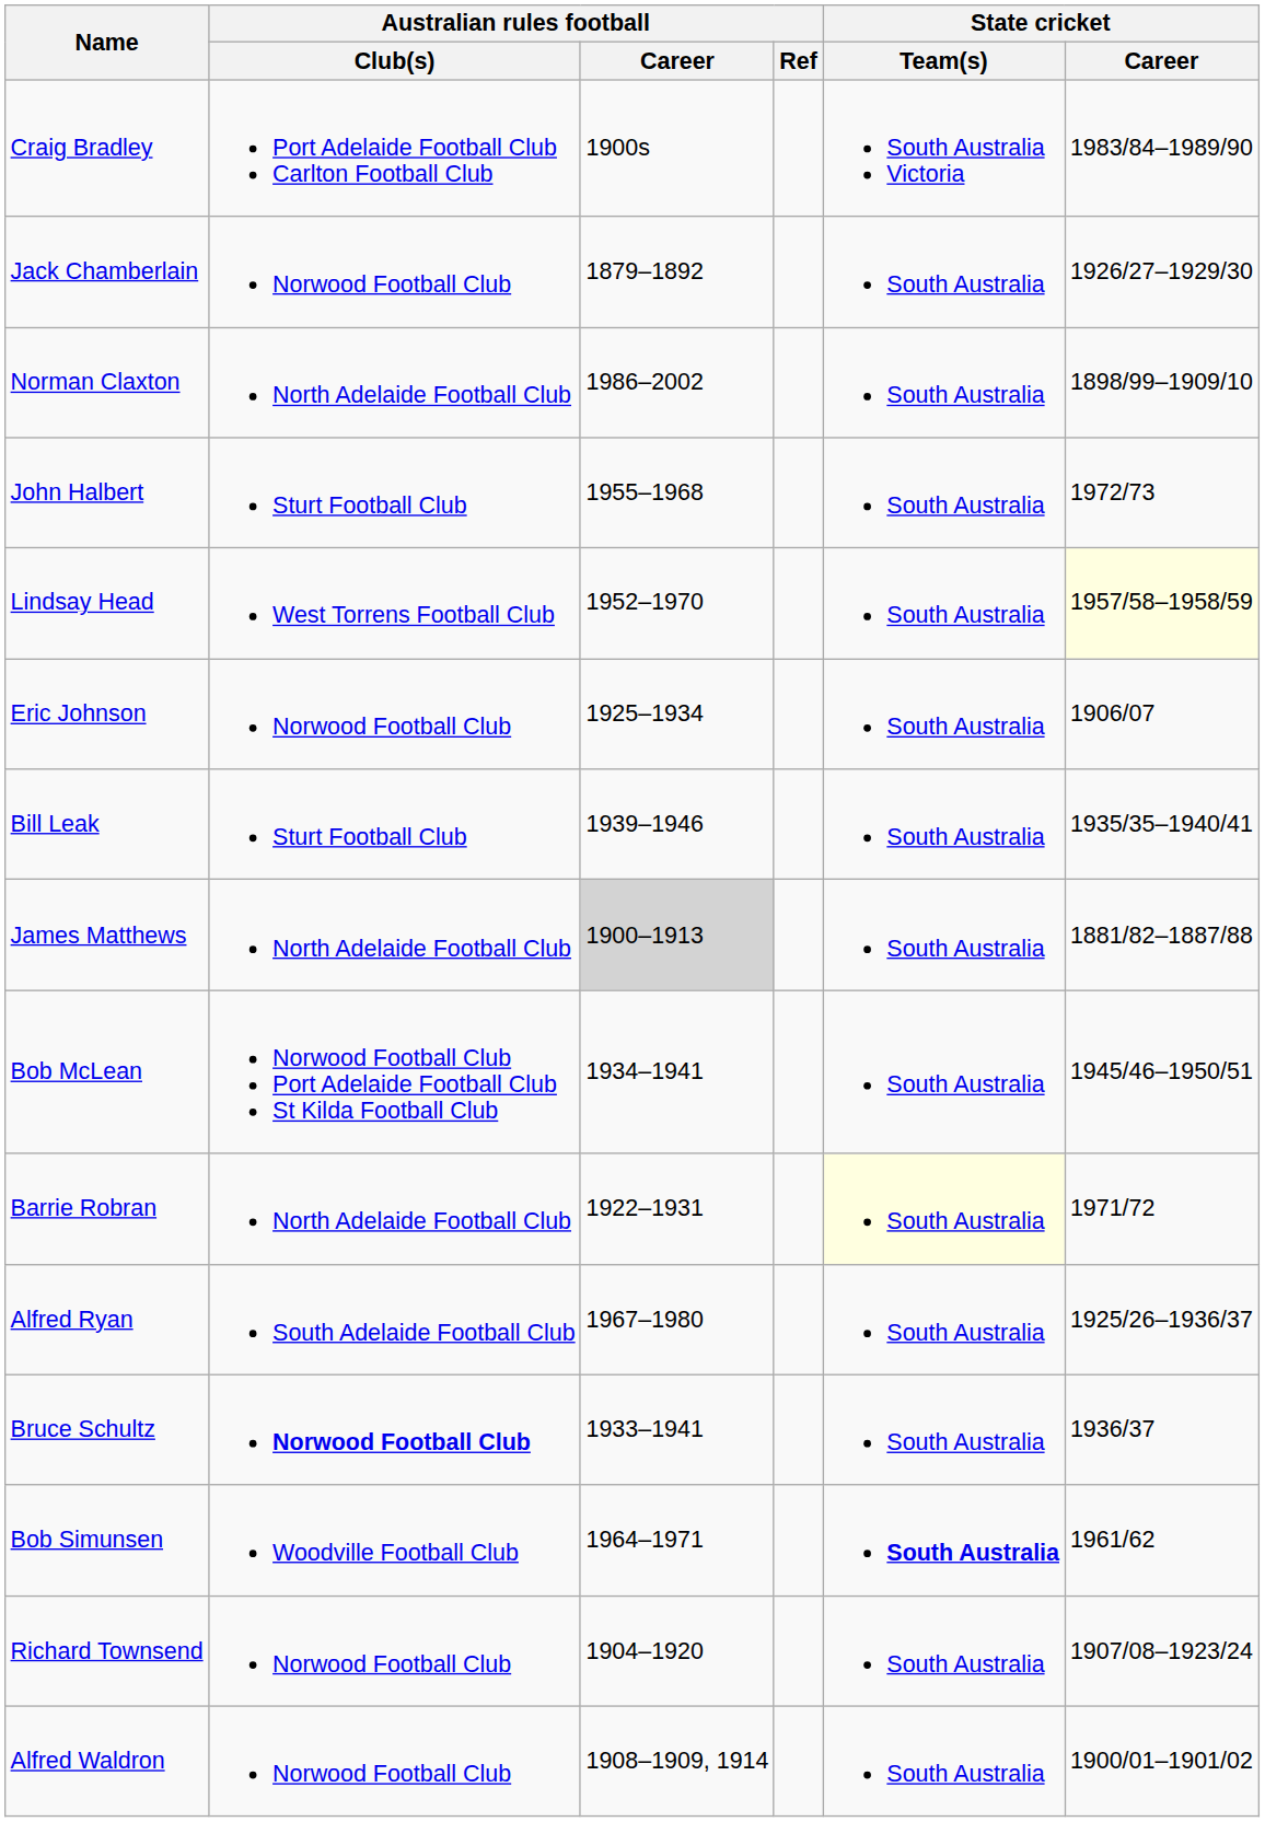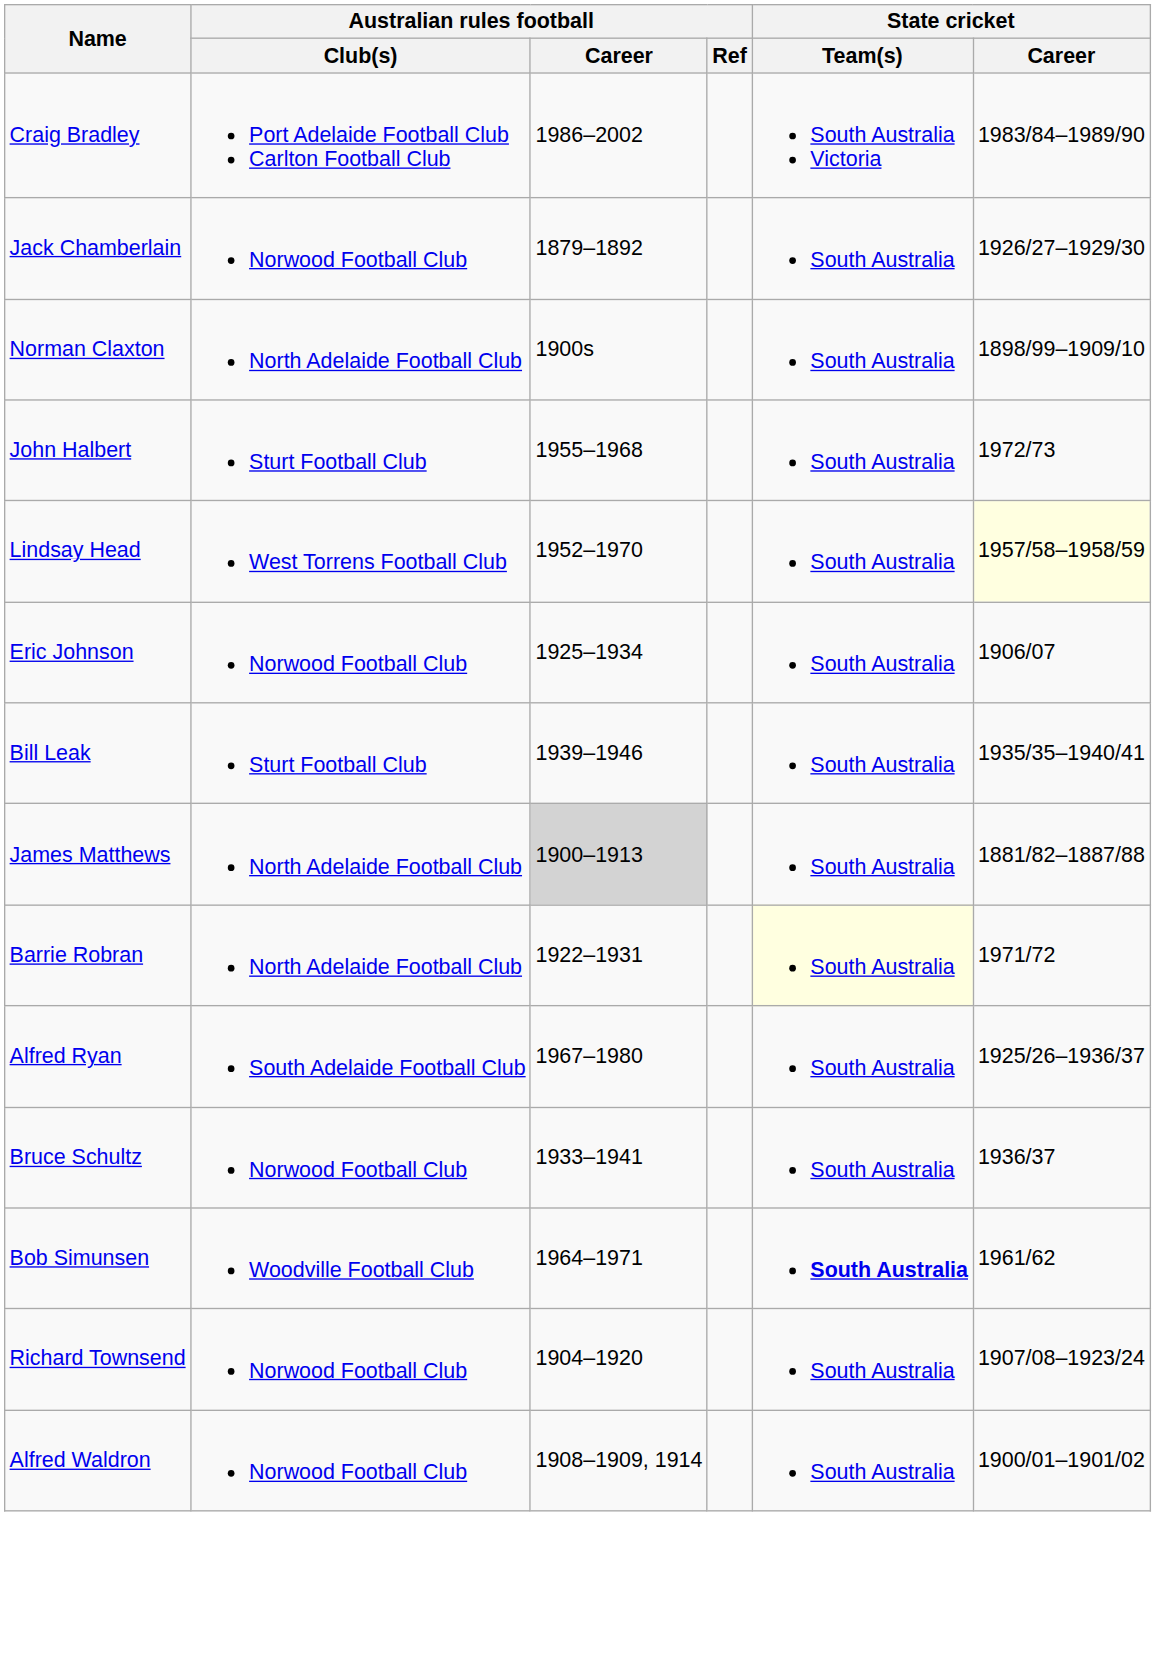Craig Bradley | Australian rules football / Career: 1900s -> 1986–2002
Norman Claxton | Australian rules football / Career: 1986–2002 -> 1900s
- row: Bob McLean | Norwood Football Club Port Adelaide Football Club St Kilda Football Club | 1934–1941 | South Australia | 1945/46–1950/51
Bruce Schultz | Australian rules football / Club(s): bold -> normal
